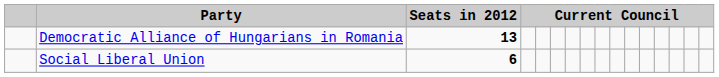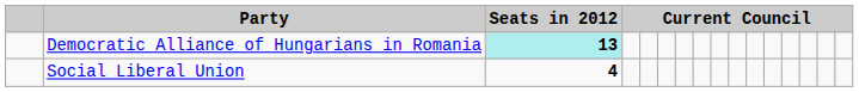Democratic Alliance of Hungarians in Romania | Seats in 2012: no background -> paleturquoise background
Social Liberal Union | Seats in 2012: 6 -> 4
